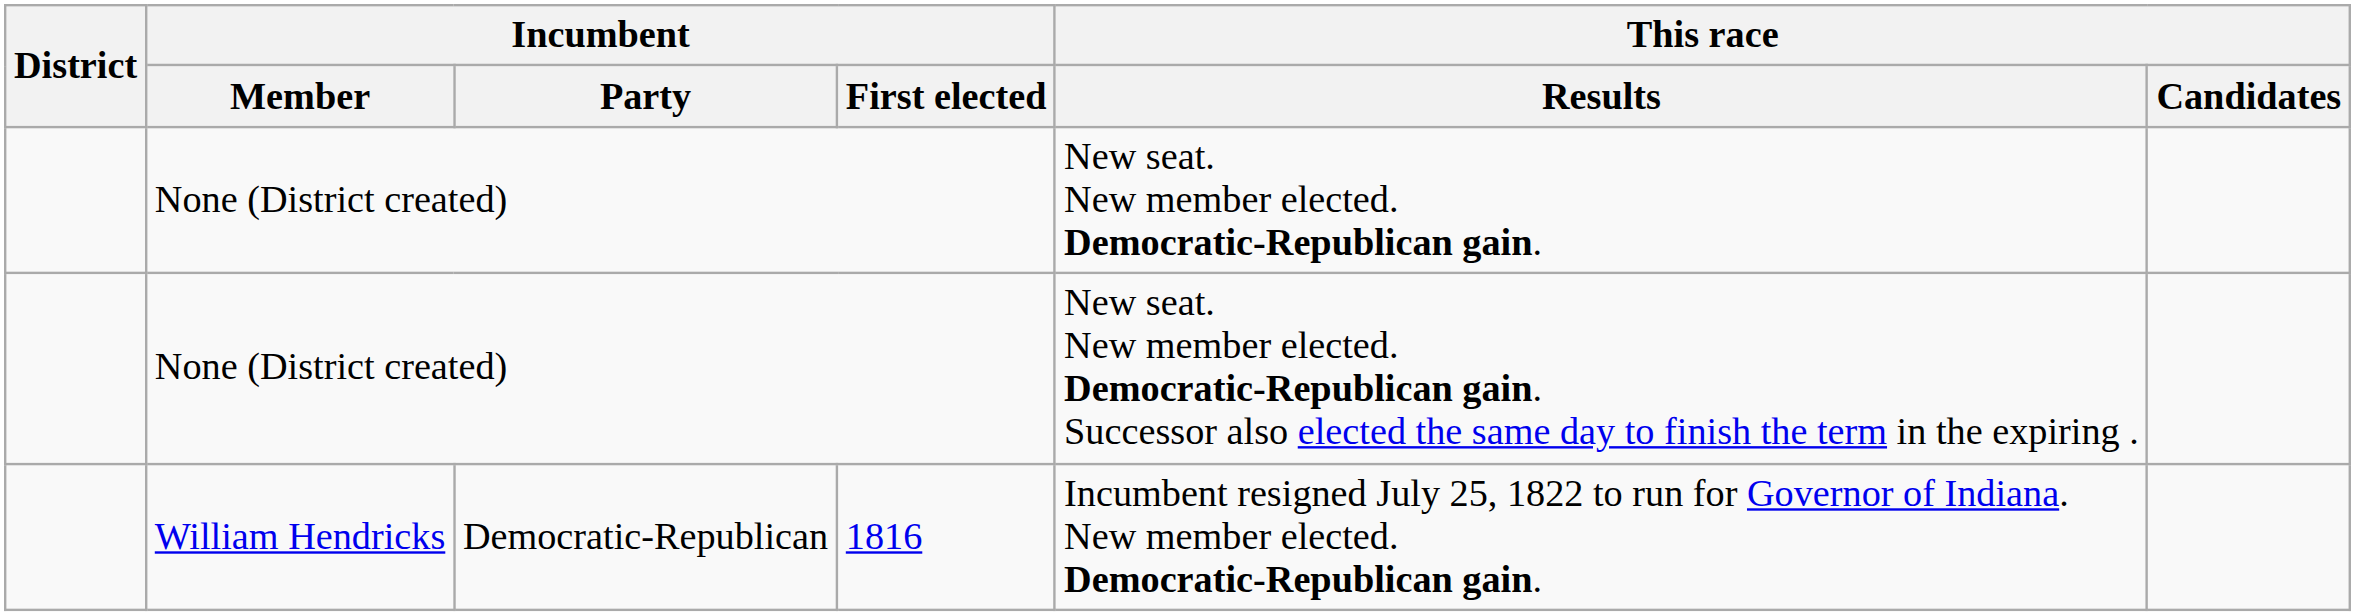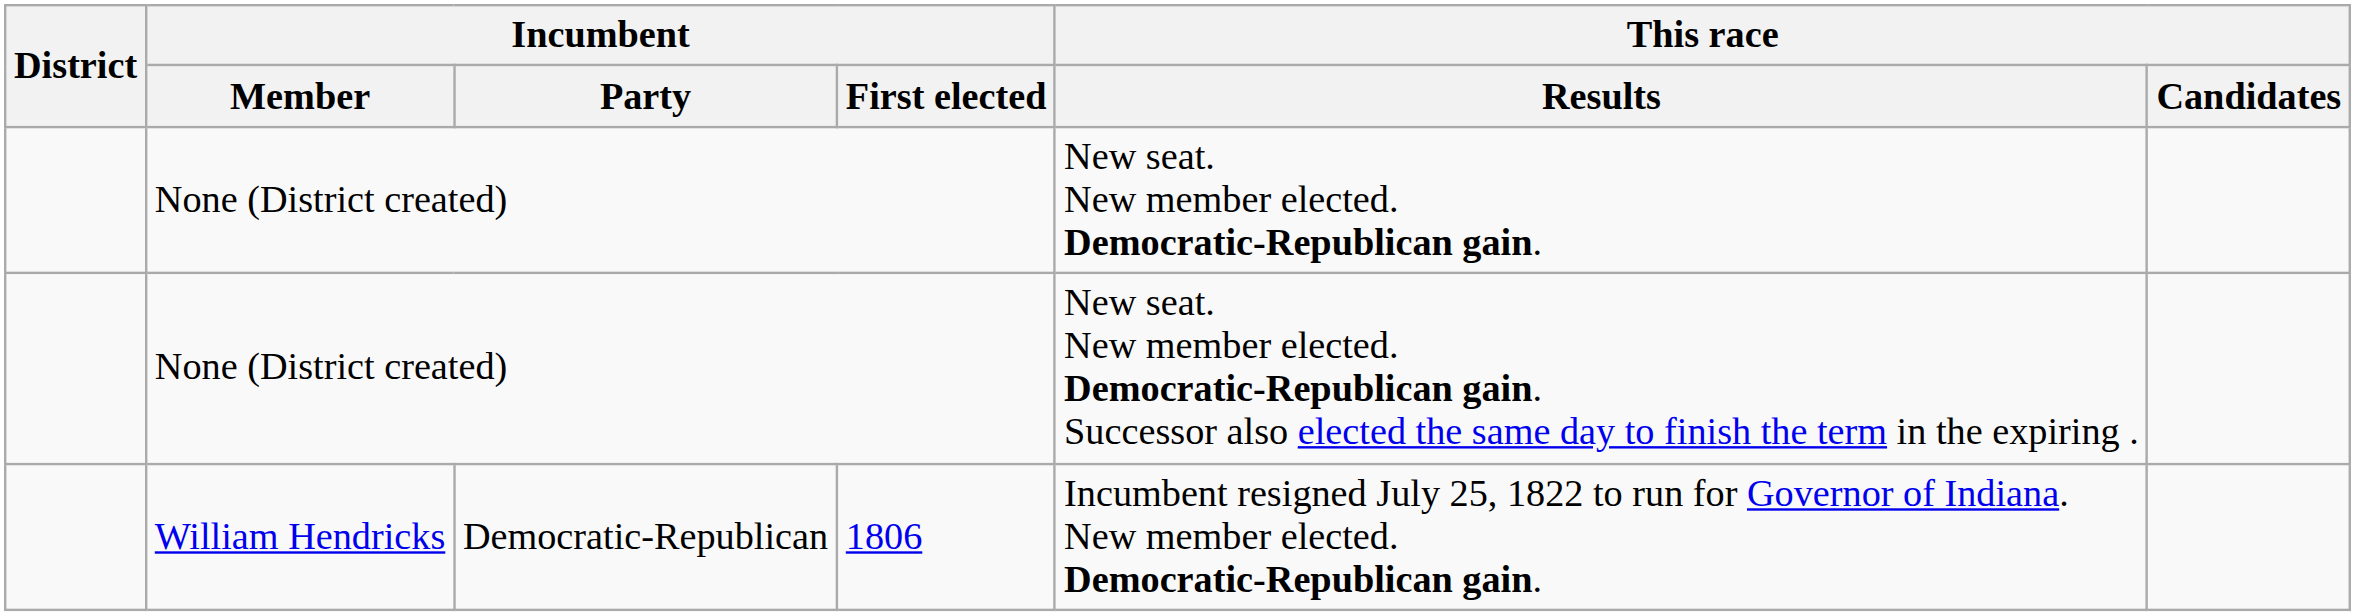William Hendricks | Incumbent / First elected: 1816 -> 1806
